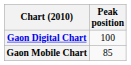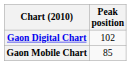Gaon Digital Chart | Peak position: 100 -> 102
